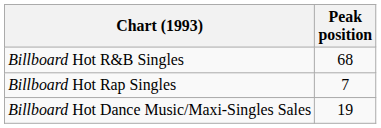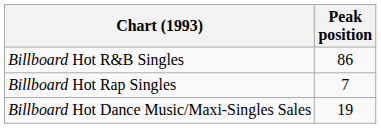Billboard Hot R&B Singles | Peak position: 68 -> 86
